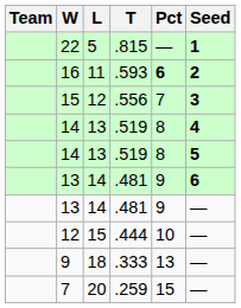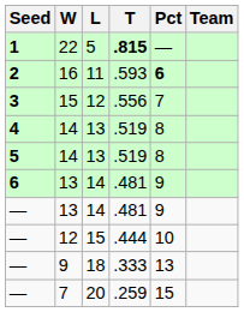columns swapped: Team <-> Seed
22 | T: normal -> bold
